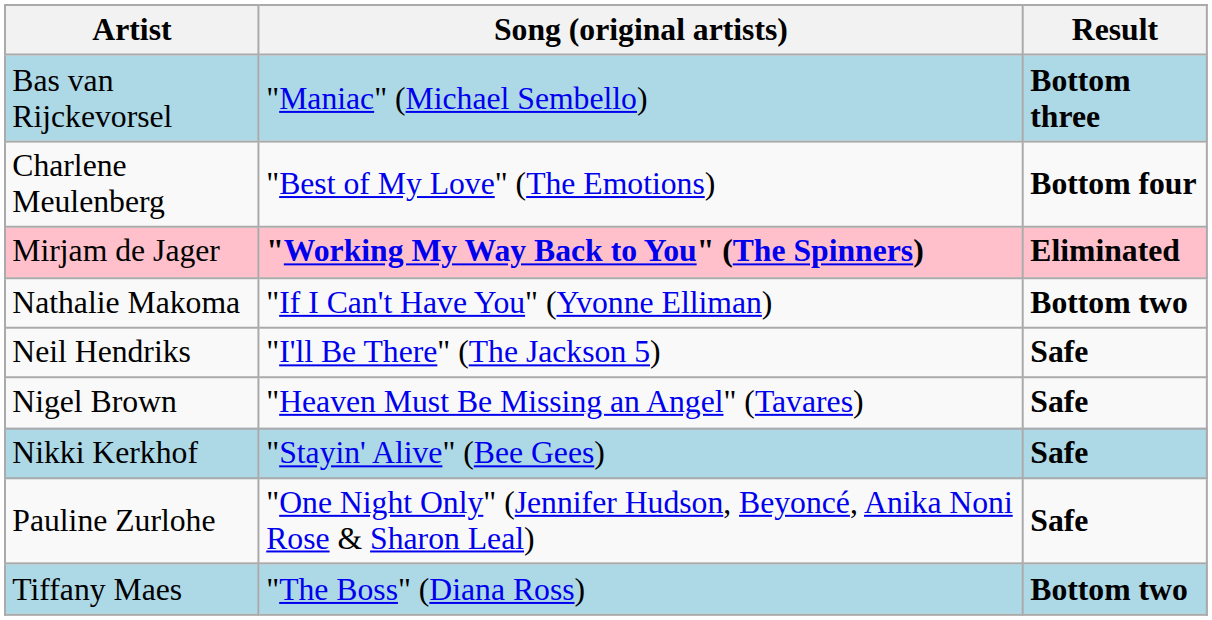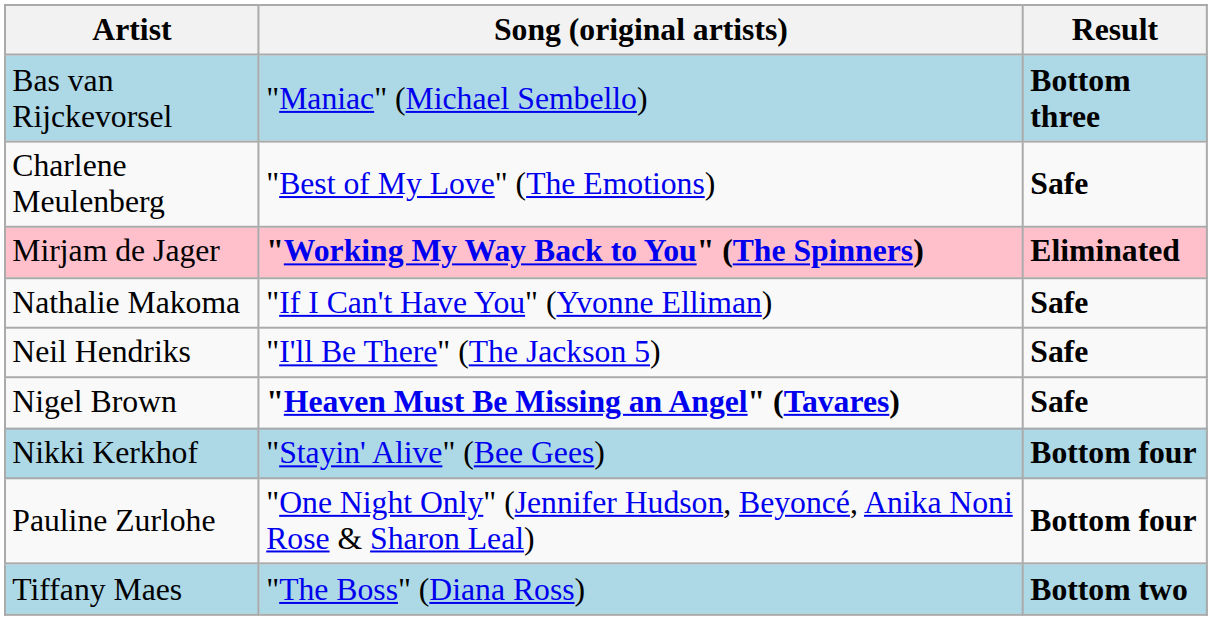Charlene Meulenberg | Result: Bottom four -> Safe
Nathalie Makoma | Result: Bottom two -> Safe
Nigel Brown | Song (original artists): normal -> bold
Nikki Kerkhof | Result: Safe -> Bottom four
Pauline Zurlohe | Result: Safe -> Bottom four
